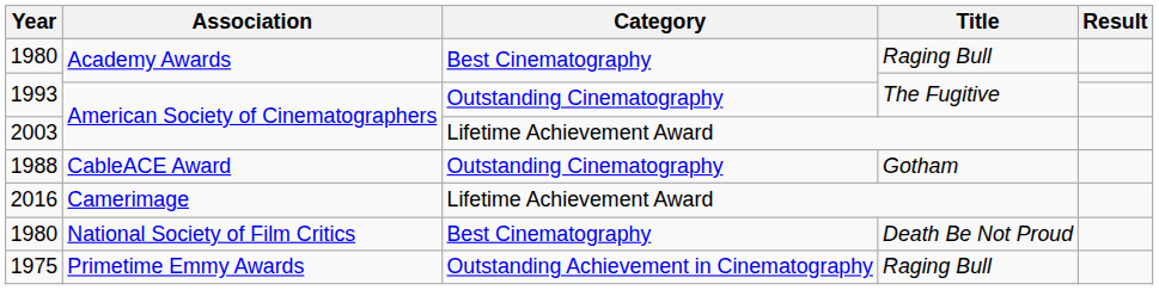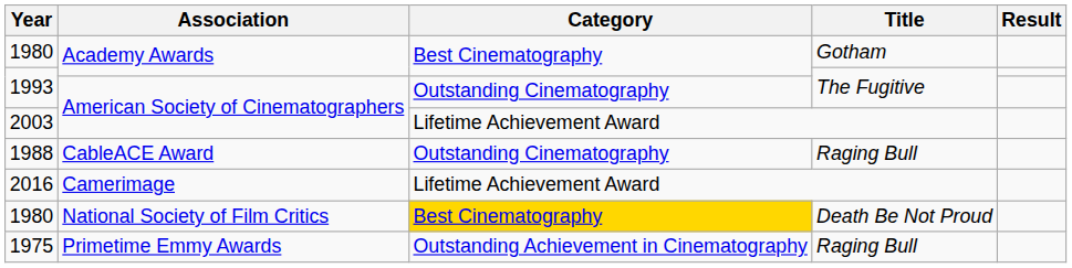1980 / Academy Awards | Title: Raging Bull -> Gotham
1988 | Title: Gotham -> Raging Bull
1980 / National Society of Film Critics | Category: no background -> gold background
